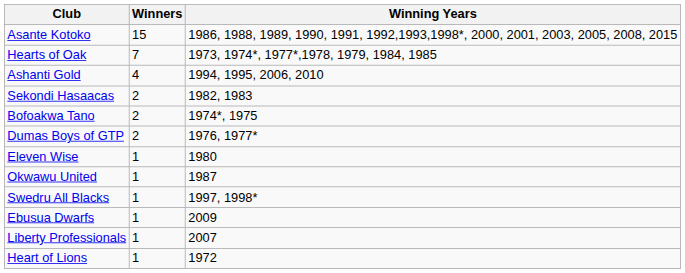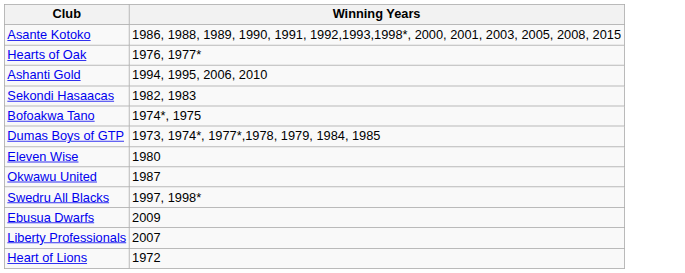- column: Winners | 15 | 7 | 4 | 2 | 2 | 2 | 1 | 1 | 1 | 1 | 1 | 1
Hearts of Oak | Winning Years: 1973, 1974*, 1977*,1978, 1979, 1984, 1985 -> 1976, 1977*
Dumas Boys of GTP | Winning Years: 1976, 1977* -> 1973, 1974*, 1977*,1978, 1979, 1984, 1985
